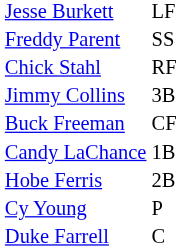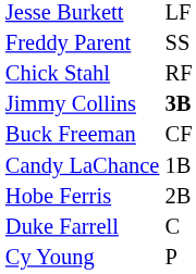Jimmy Collins | column 2: normal -> bold
rows swapped: Duke Farrell <-> Cy Young
